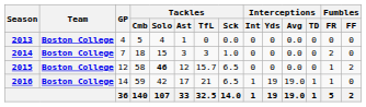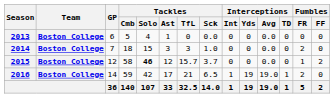2013 | GP: 4 -> 6
2015 | Tackles / Sck: 6.5 -> 3.7
2016 | Fumbles / FR: 1 -> 2
